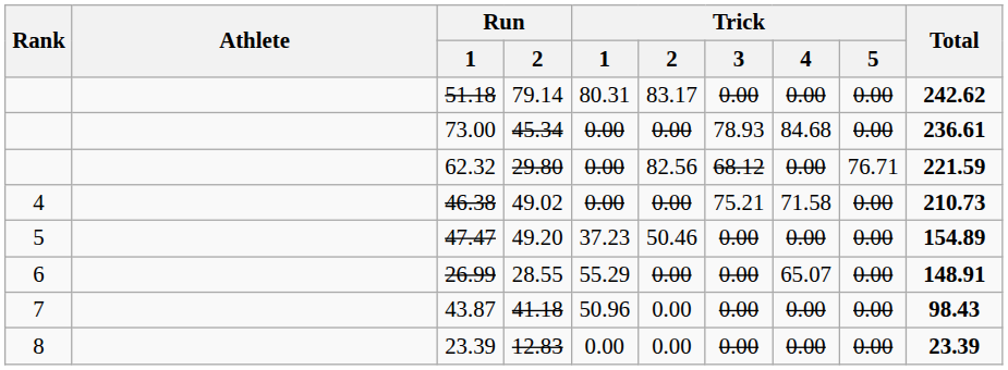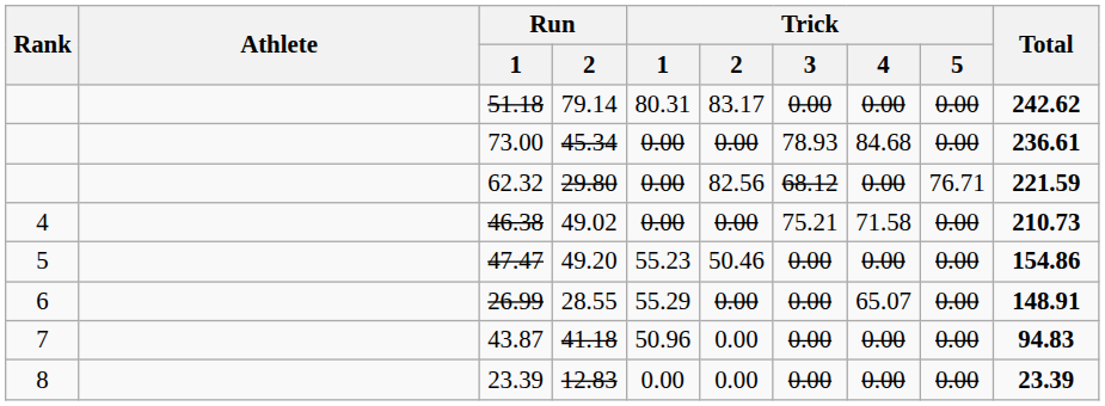47.47 | Trick / 1: 37.23 -> 55.23
47.47 | Total: 154.89 -> 154.86
43.87 | Total: 98.43 -> 94.83
